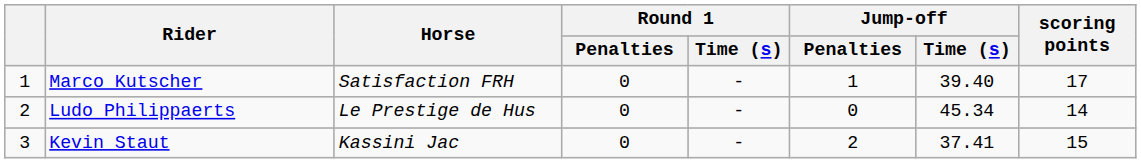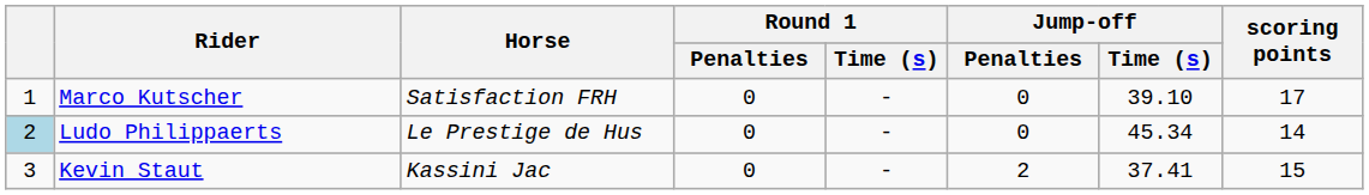Marco Kutscher | Jump-off / Penalties: 1 -> 0
Marco Kutscher | Jump-off / Time (s): 39.40 -> 39.10
Ludo Philippaerts | column 1: no background -> lightblue background
